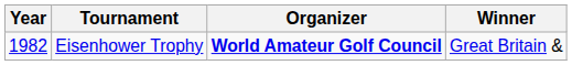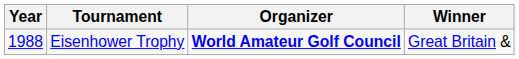Eisenhower Trophy | Year: 1982 -> 1988
